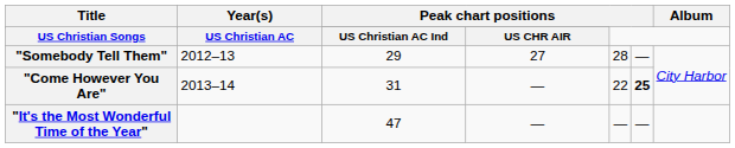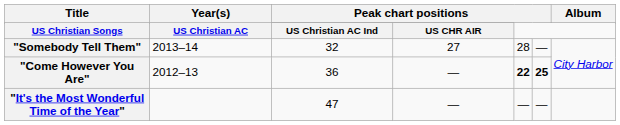"Somebody Tell Them" | Year(s): 2012–13 -> 2013–14
"Somebody Tell Them" | column 3: 29 -> 32
"Come However You Are" | Year(s): 2013–14 -> 2012–13
"Come However You Are" | column 3: 31 -> 36
"Come However You Are" | column 5: normal -> bold
